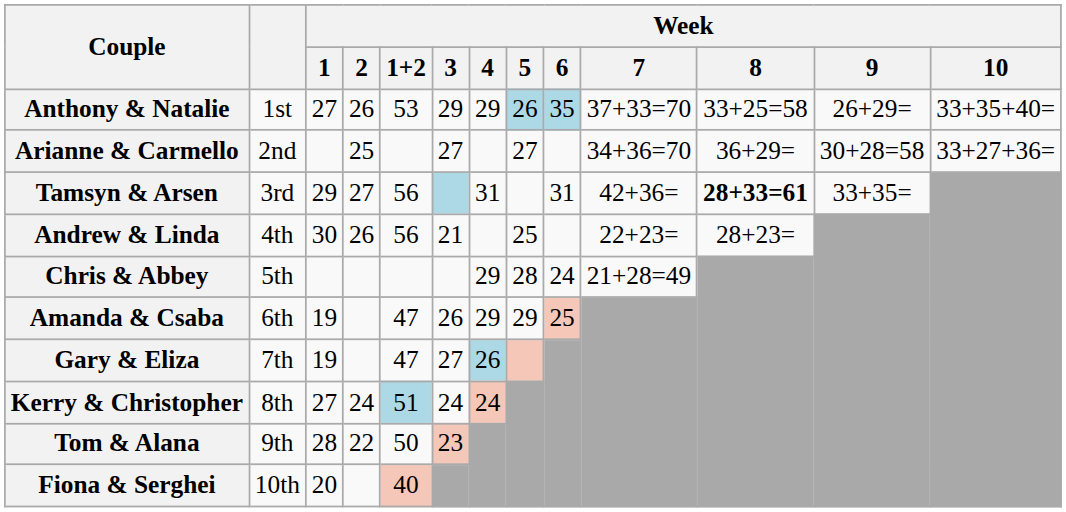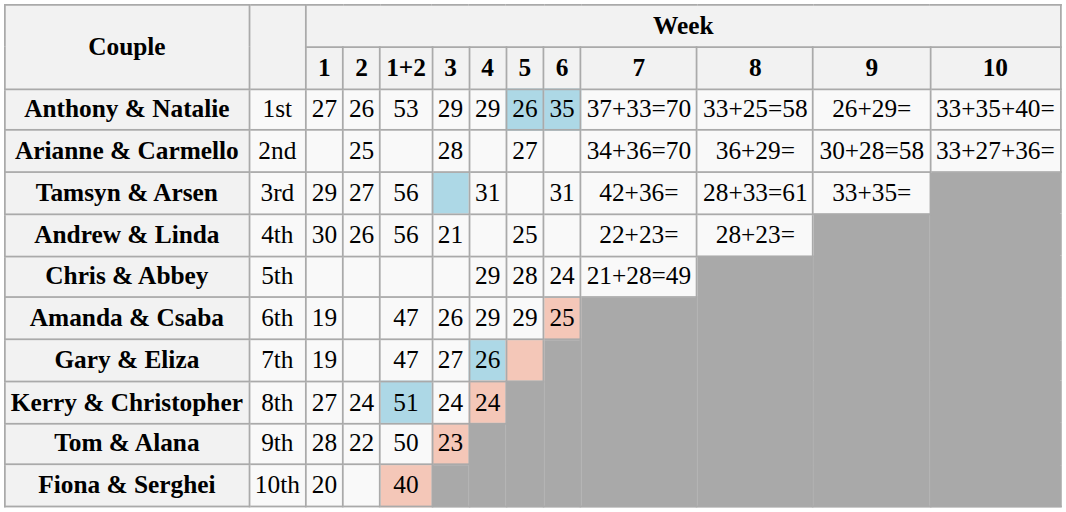Arianne & Carmello | Week / 3: 27 -> 28
Tamsyn & Arsen | Week / 8: bold -> normal
